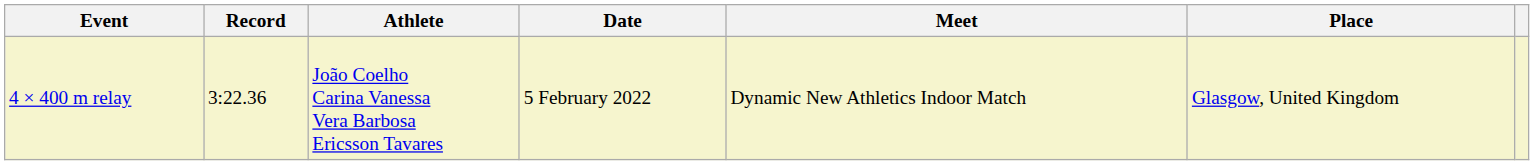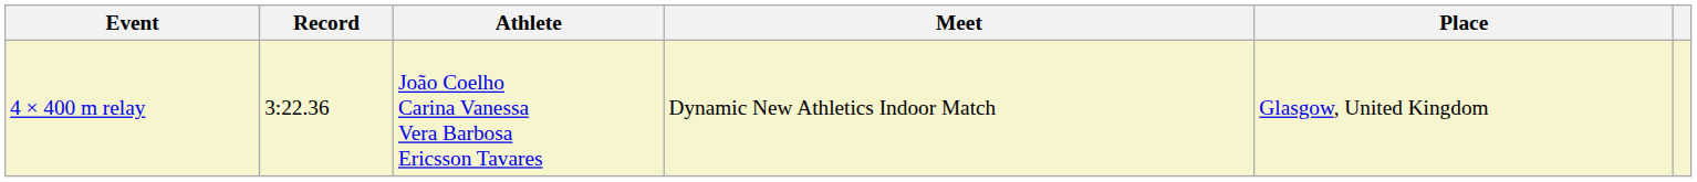- column: Date | 5 February 2022
